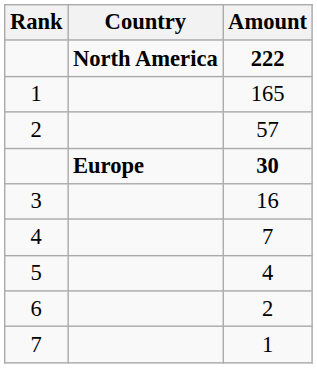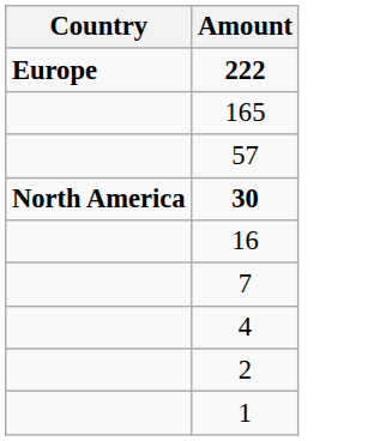- column: Rank | 1 | 2 | 3 | 4 | 5 | 6 | 7
222 | Country: North America -> Europe
30 | Country: Europe -> North America
